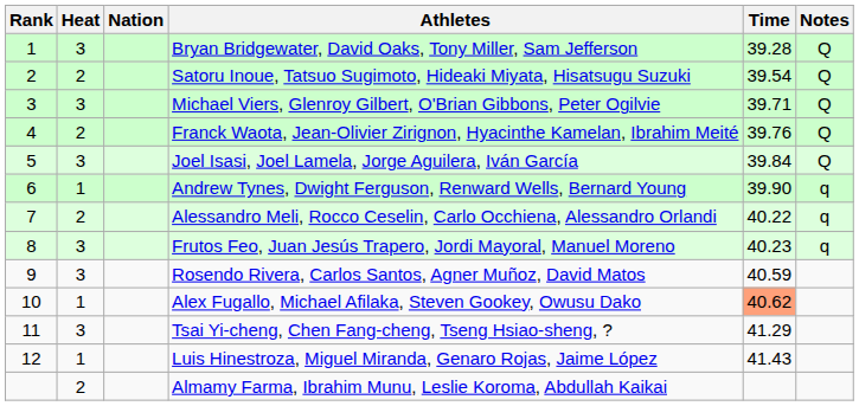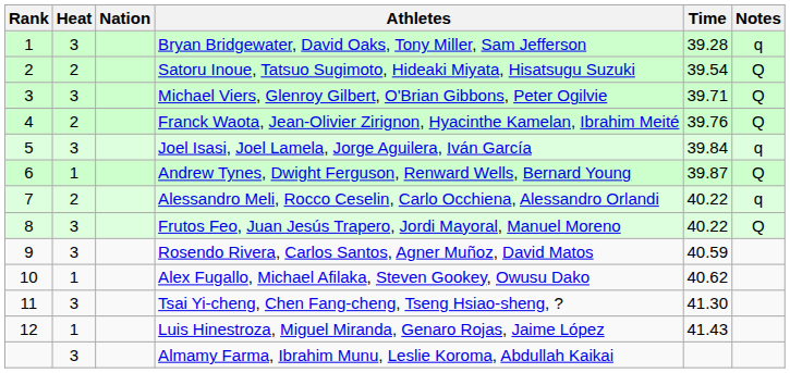Bryan Bridgewater, David Oaks, Tony Miller, Sam Jefferson | Notes: Q -> q
Joel Isasi, Joel Lamela, Jorge Aguilera, Iván García | Notes: Q -> q
Andrew Tynes, Dwight Ferguson, Renward Wells, Bernard Young | Time: 39.90 -> 39.87
Andrew Tynes, Dwight Ferguson, Renward Wells, Bernard Young | Notes: q -> Q
Frutos Feo, Juan Jesús Trapero, Jordi Mayoral, Manuel Moreno | Time: 40.23 -> 40.22
Frutos Feo, Juan Jesús Trapero, Jordi Mayoral, Manuel Moreno | Notes: q -> Q
Alex Fugallo, Michael Afilaka, Steven Gookey, Owusu Dako | Time: lightsalmon background -> no background
Tsai Yi-cheng, Chen Fang-cheng, Tseng Hsiao-sheng, ? | Time: 41.29 -> 41.30
Almamy Farma, Ibrahim Munu, Leslie Koroma, Abdullah Kaikai | Heat: 2 -> 3
